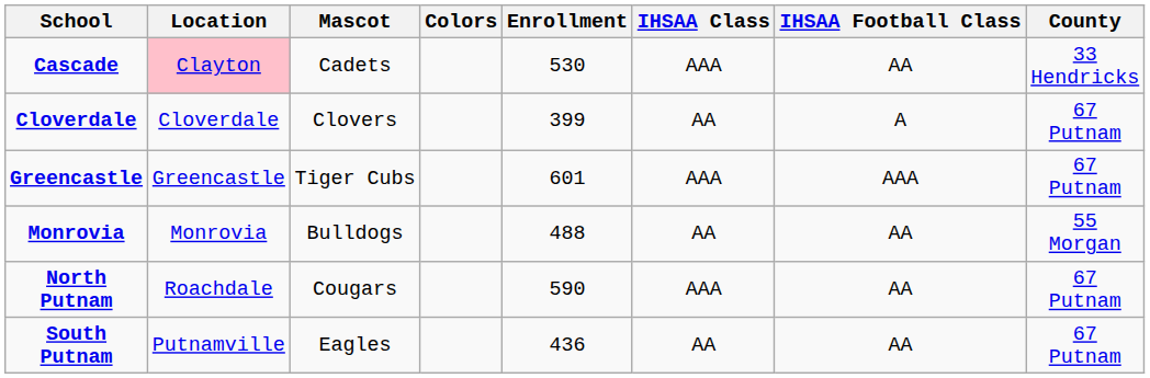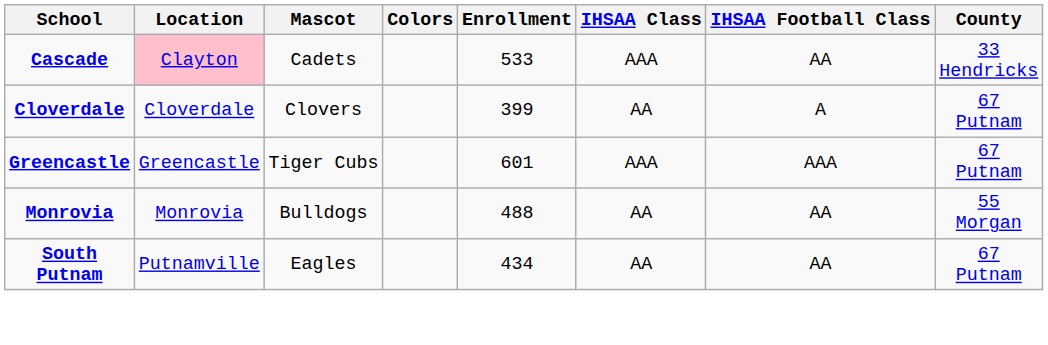Cascade | Enrollment: 530 -> 533
- row: North Putnam | Roachdale | Cougars | 590 | AAA | AA | 67 Putnam
South Putnam | Enrollment: 436 -> 434
